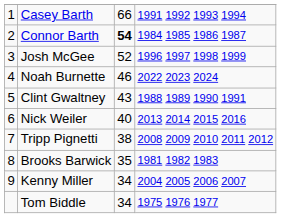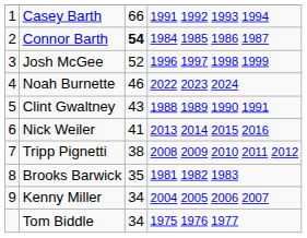Nick Weiler | column 3: 40 -> 41
